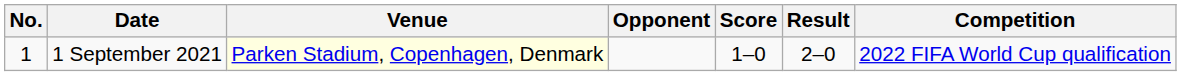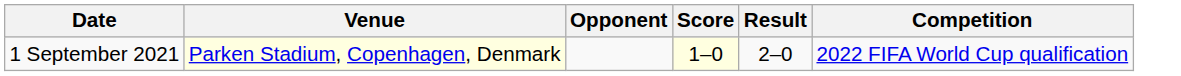- column: No. | 1
1 September 2021 | Score: no background -> lightyellow background
